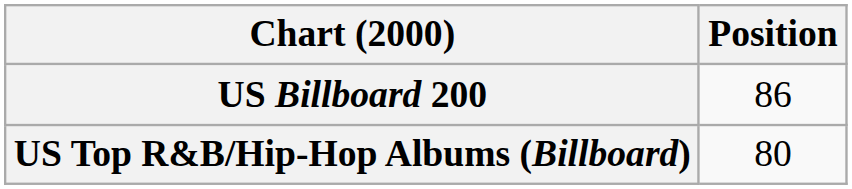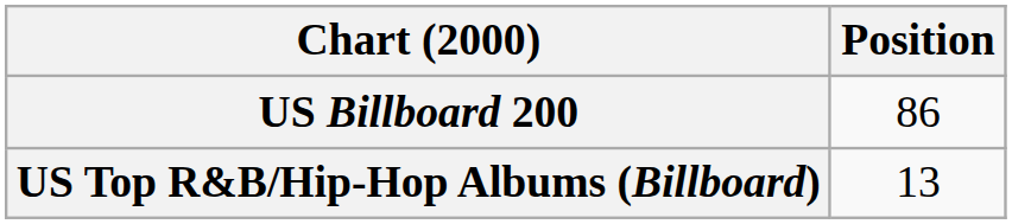US Top R&B/Hip-Hop Albums (Billboard) | Position: 80 -> 13
